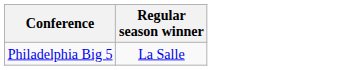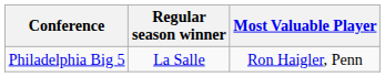+ column: Most Valuable Player | Ron Haigler, Penn
